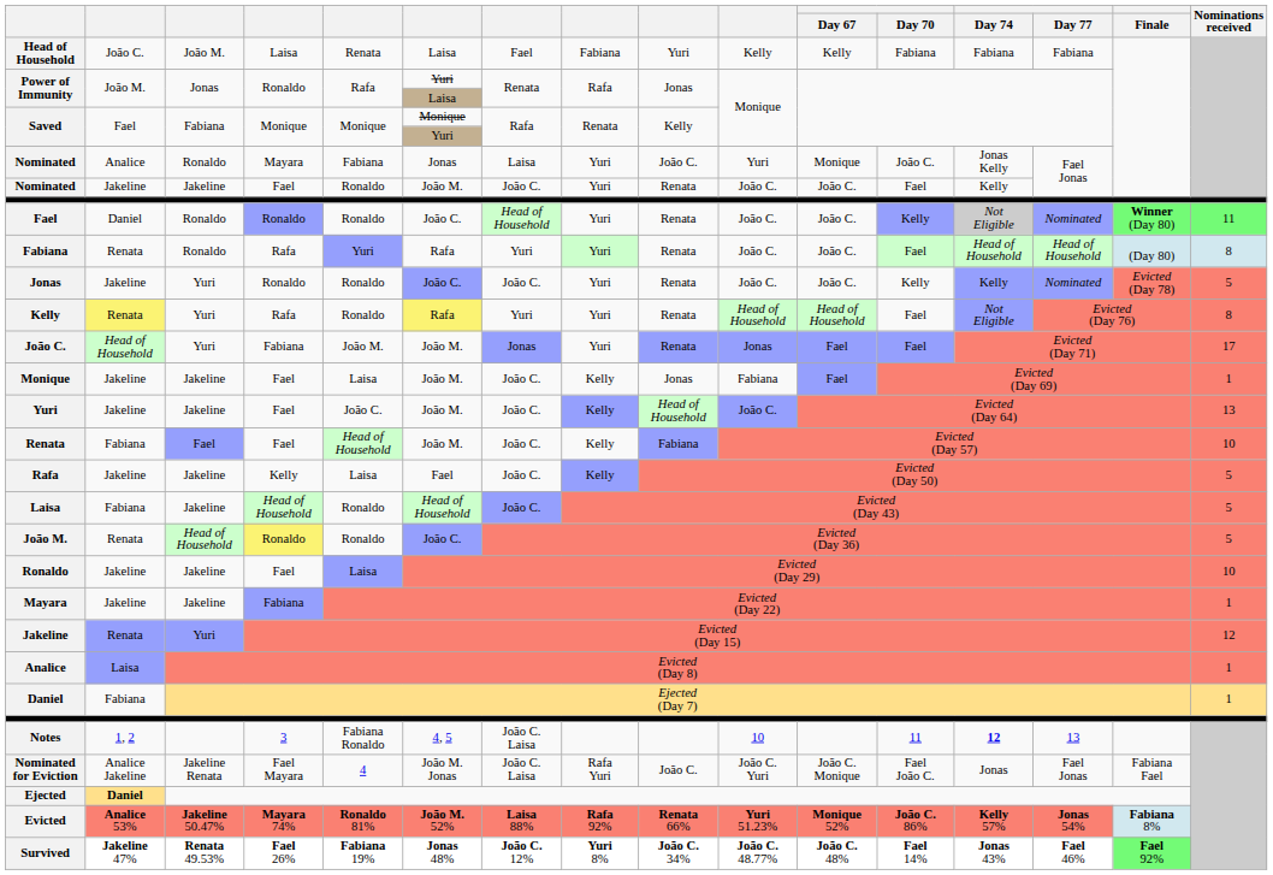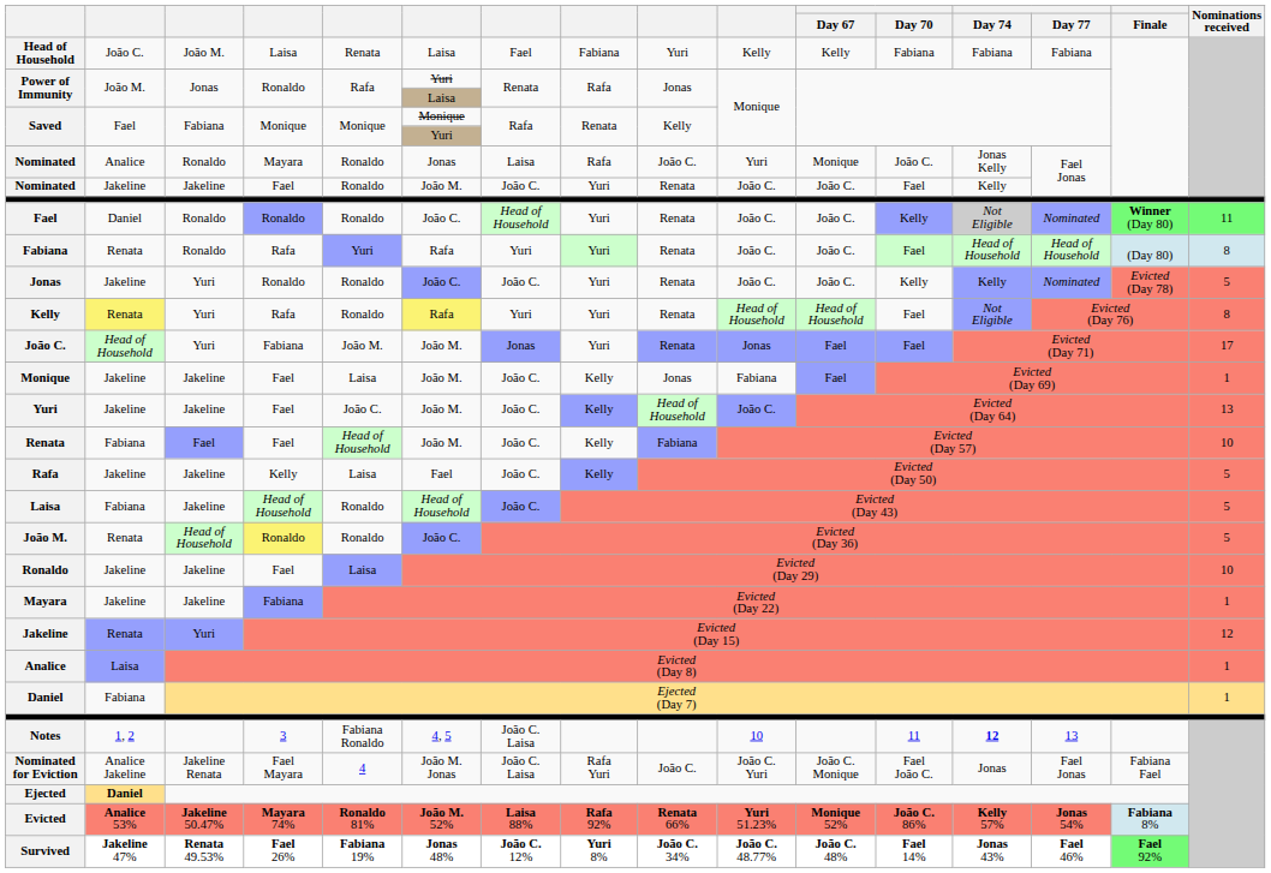Nominated / Mayara | column 5: Fabiana -> Ronaldo
Nominated / Mayara | column 8: Yuri -> Rafa
